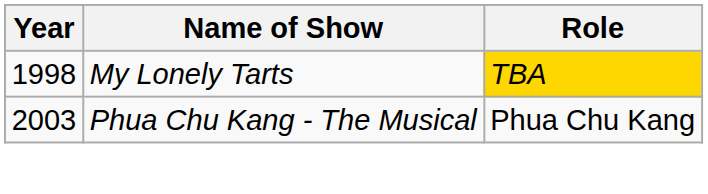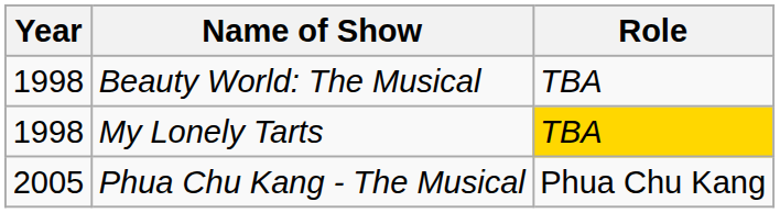+ row: 1998 | Beauty World: The Musical | TBA
Phua Chu Kang - The Musical | Year: 2003 -> 2005
